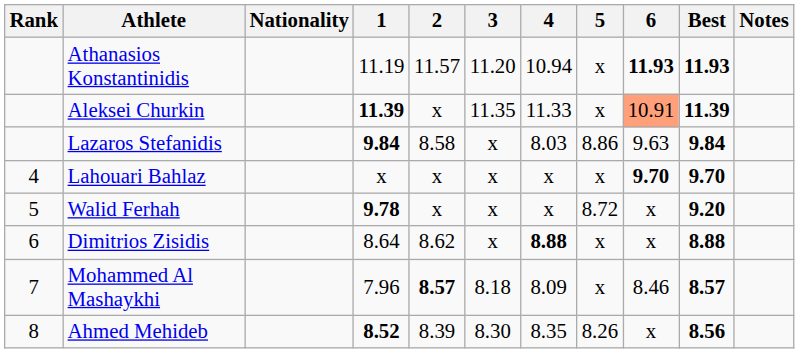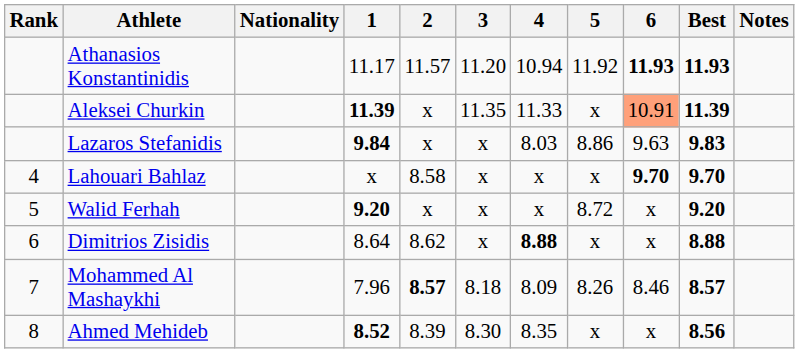Athanasios Konstantinidis | 1: 11.19 -> 11.17
Athanasios Konstantinidis | 5: x -> 11.92
Lazaros Stefanidis | 2: 8.58 -> x
Lazaros Stefanidis | Best: 9.84 -> 9.83
Lahouari Bahlaz | 2: x -> 8.58
Walid Ferhah | 1: 9.78 -> 9.20
Mohammed Al Mashaykhi | 5: x -> 8.26
Ahmed Mehideb | 5: 8.26 -> x
